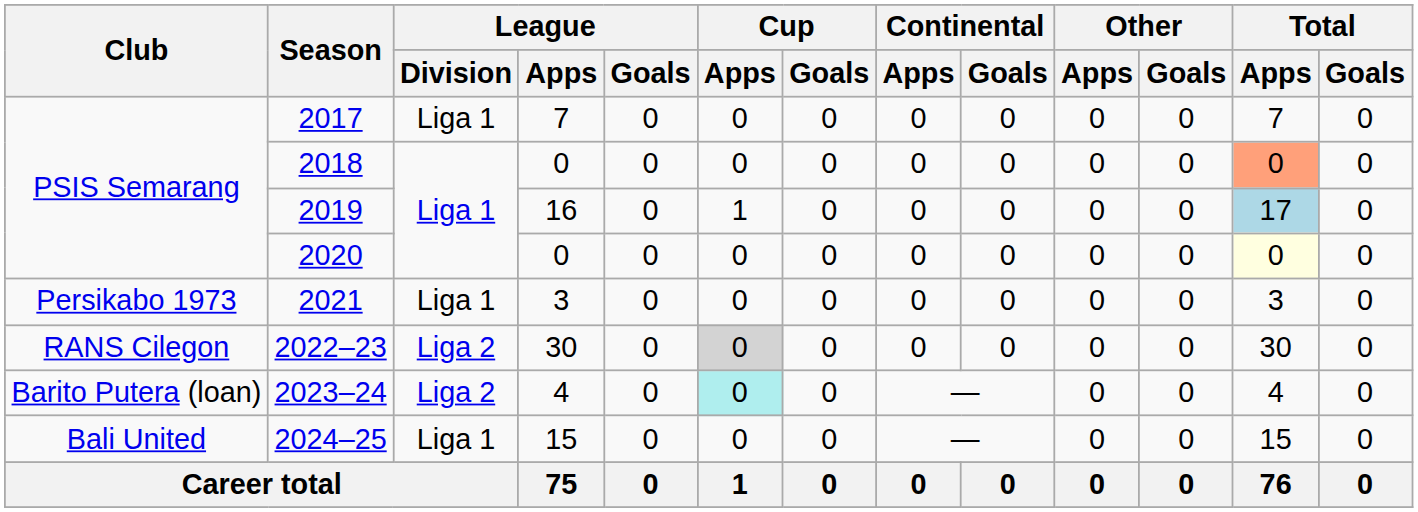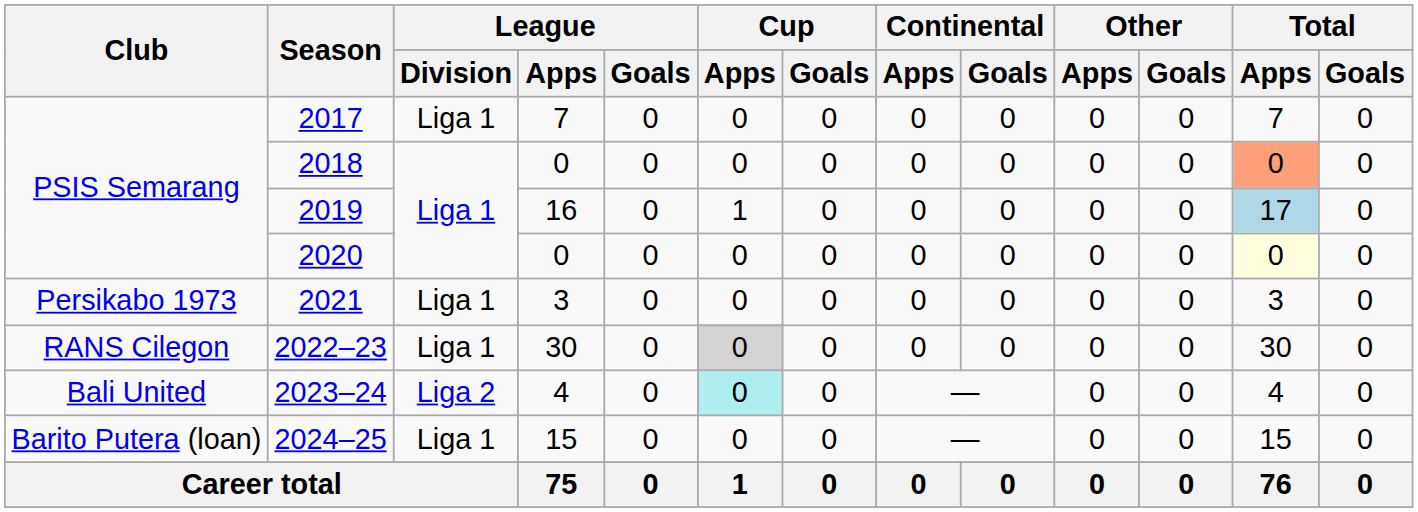2022–23 | League / Division: Liga 2 -> Liga 1
2023–24 | Club: Barito Putera (loan) -> Bali United
2024–25 | Club: Bali United -> Barito Putera (loan)
